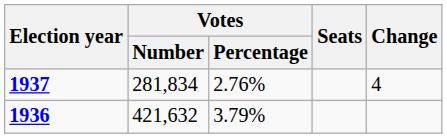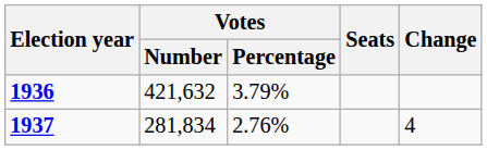rows swapped: 1936 <-> 1937
